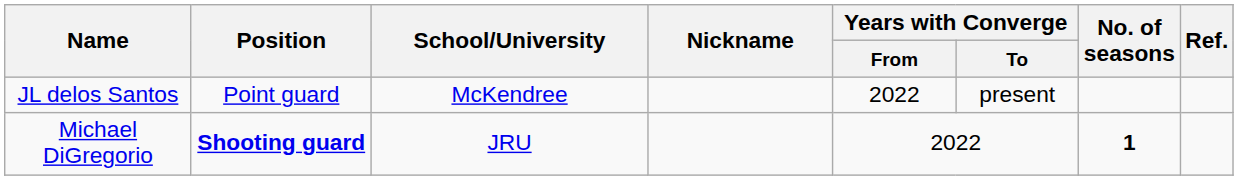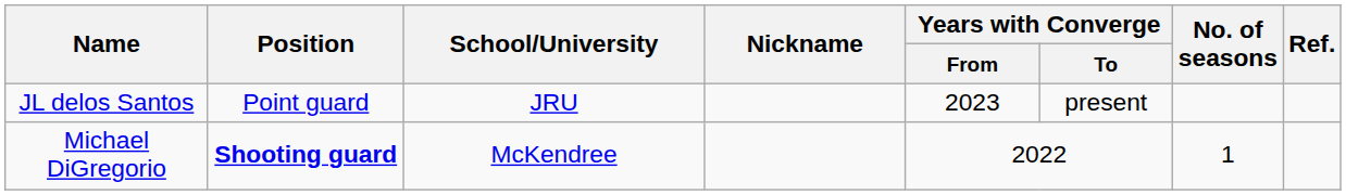JL delos Santos | School/University: McKendree -> JRU
JL delos Santos | Years with Converge / From: 2022 -> 2023
Michael DiGregorio | School/University: JRU -> McKendree
Michael DiGregorio | No. of seasons: bold -> normal
